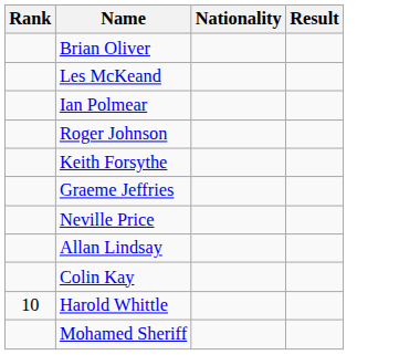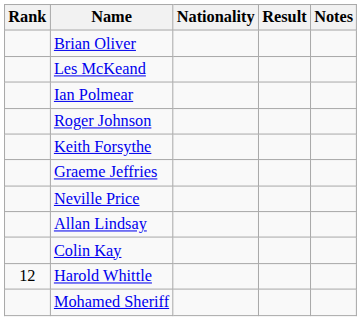+ column: Notes
Harold Whittle | Rank: 10 -> 12
